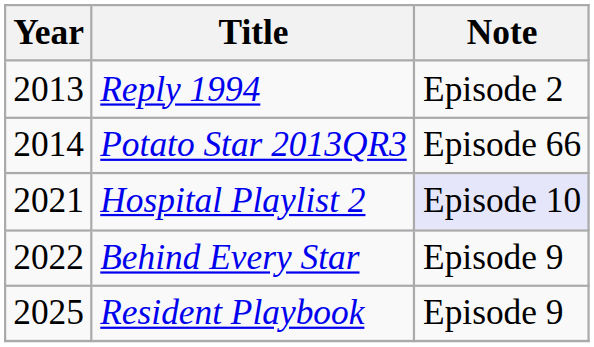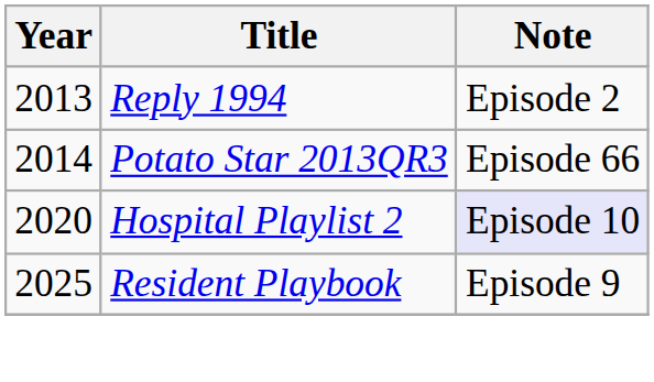Hospital Playlist 2 | Year: 2021 -> 2020
- row: 2022 | Behind Every Star | Episode 9
